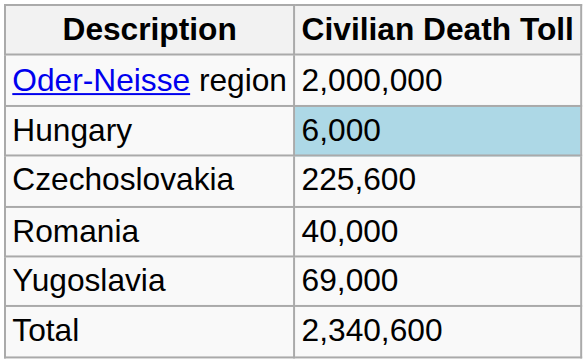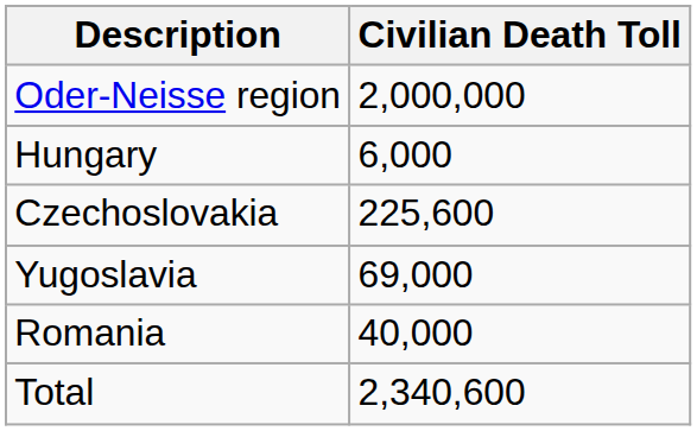Hungary | Civilian Death Toll: lightblue background -> no background
rows swapped: Romania <-> Yugoslavia
